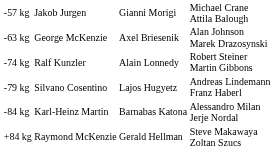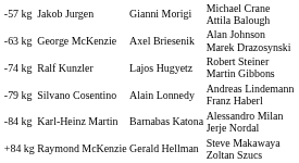-74 kg | column 3: Alain Lonnedy -> Lajos Hugyetz
-79 kg | column 3: Lajos Hugyetz -> Alain Lonnedy
